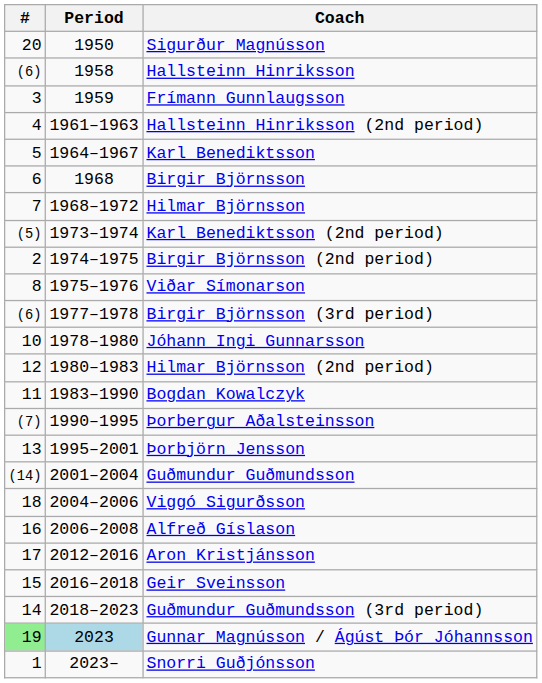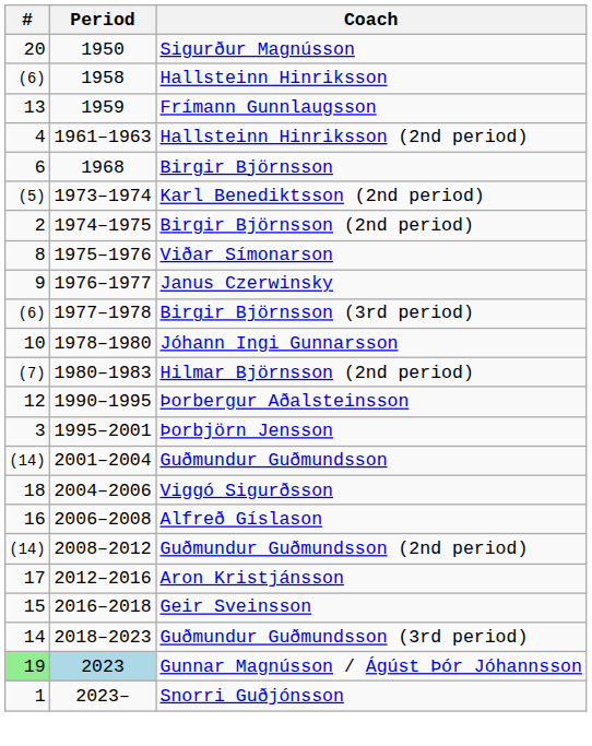Frímann Gunnlaugsson | #: 3 -> 13
- row: 5 | 1964–1967 | Karl Benediktsson
- row: 7 | 1968–1972 | Hilmar Björnsson
+ row: 9 | 1976–1977 | Janus Czerwinsky
Hilmar Björnsson (2nd period) | #: 12 -> (7)
- row: 11 | 1983–1990 | Bogdan Kowalczyk
Þorbergur Aðalsteinsson | #: (7) -> 12
Þorbjörn Jensson | #: 13 -> 3
+ row: (14) | 2008–2012 | Guðmundur Guðmundsson (2nd period)
